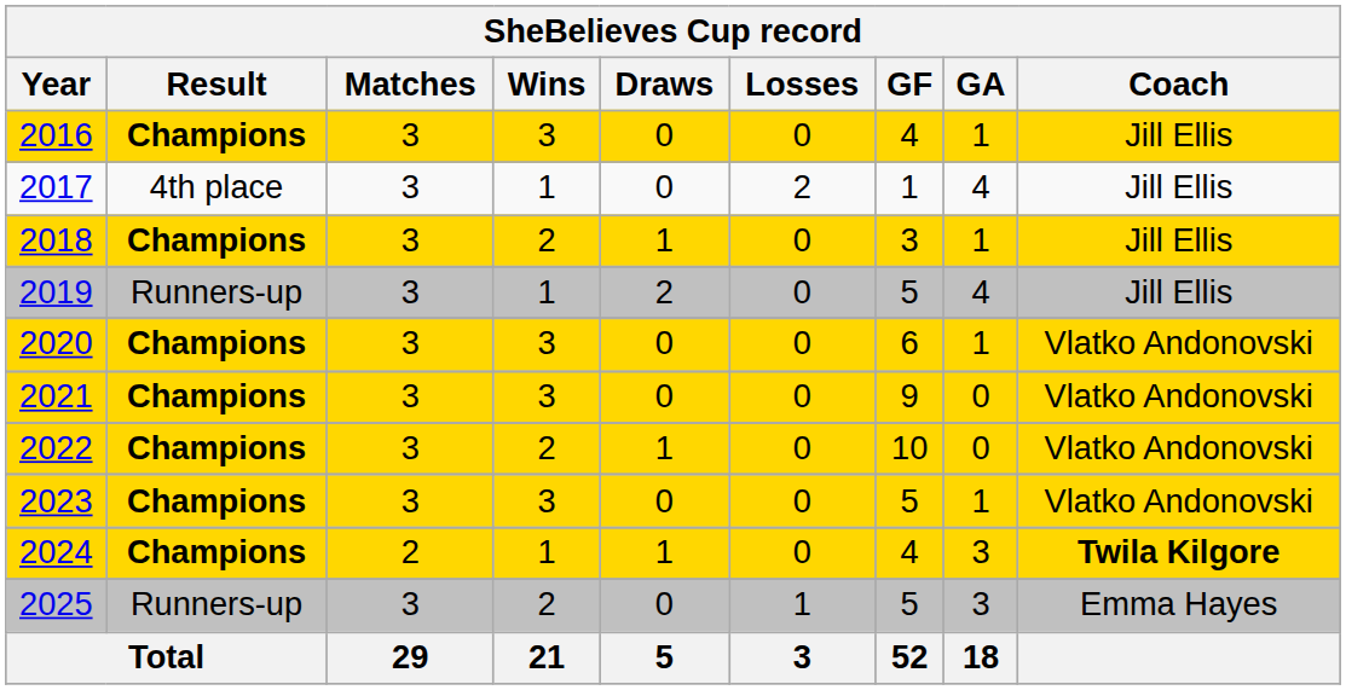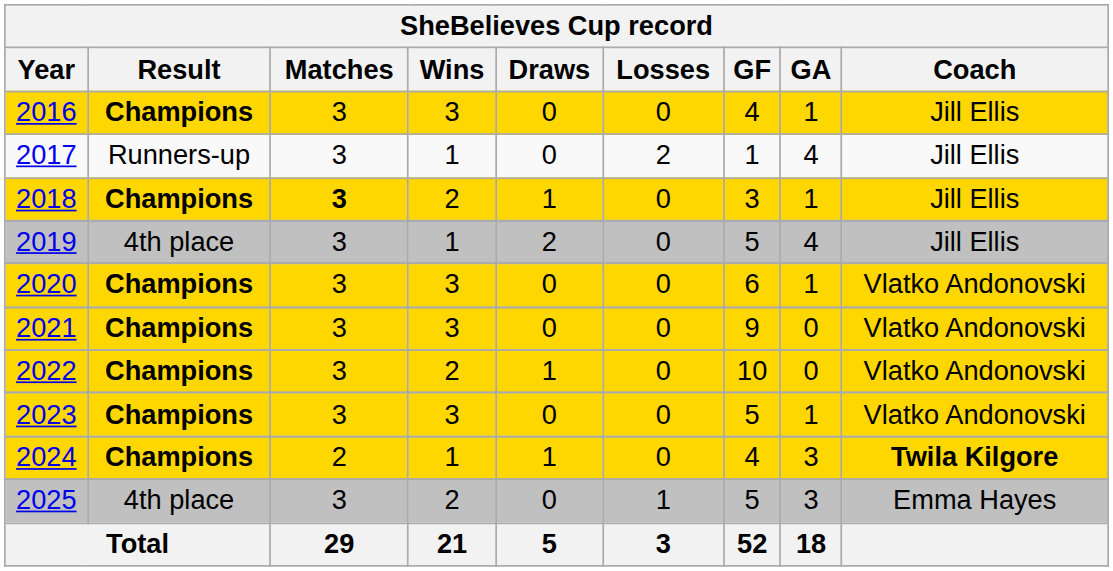2017 | Result: 4th place -> Runners-up
2018 | Matches: normal -> bold
2019 | Result: Runners-up -> 4th place
2025 | Result: Runners-up -> 4th place
